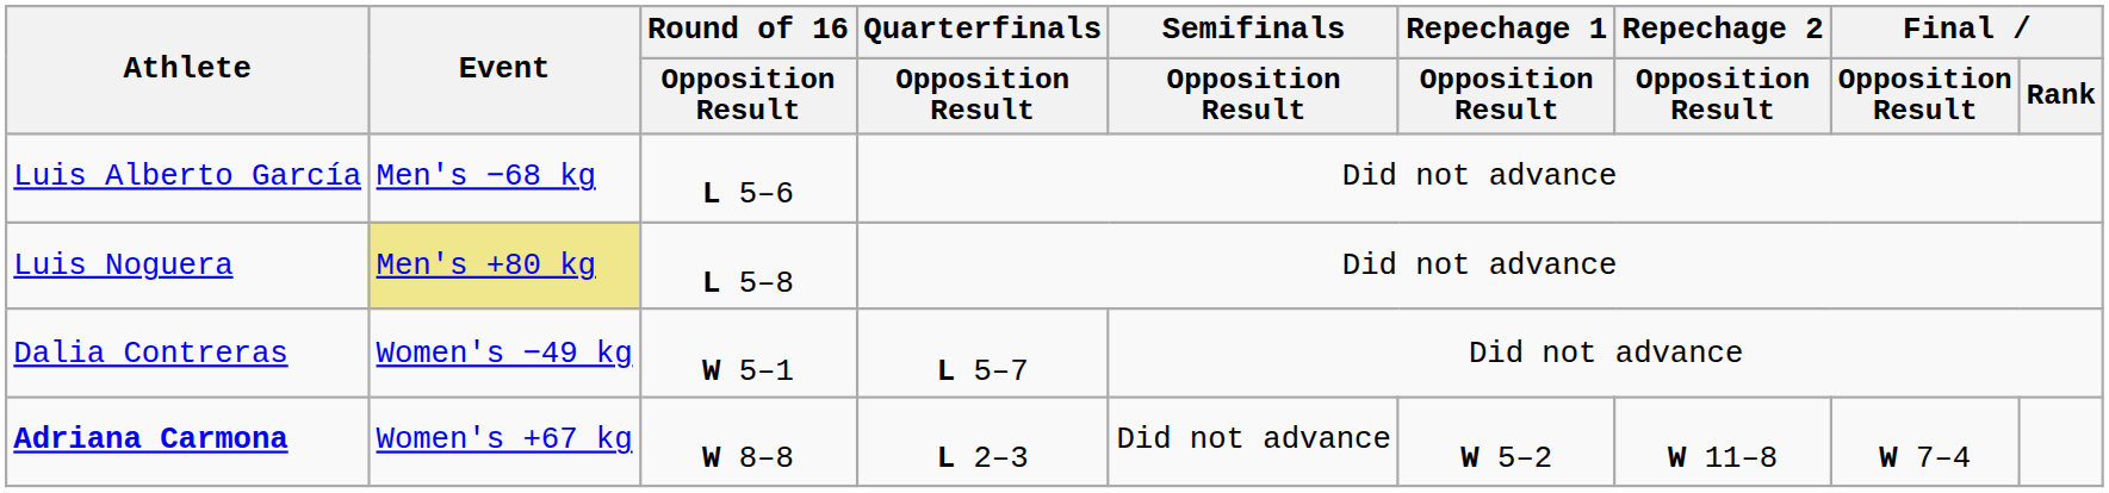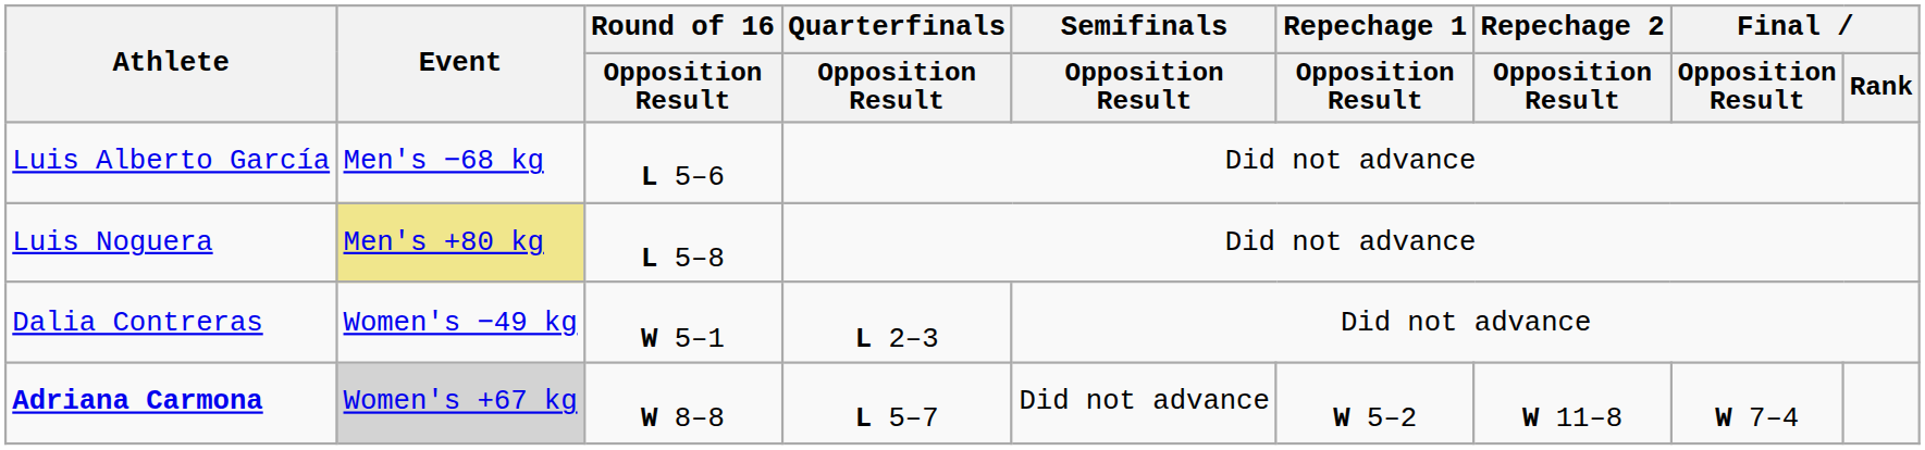Dalia Contreras | Quarterfinals / Opposition Result: L 5–7 -> L 2–3
Adriana Carmona | Event: no background -> lightgrey background
Adriana Carmona | Quarterfinals / Opposition Result: L 2–3 -> L 5–7
